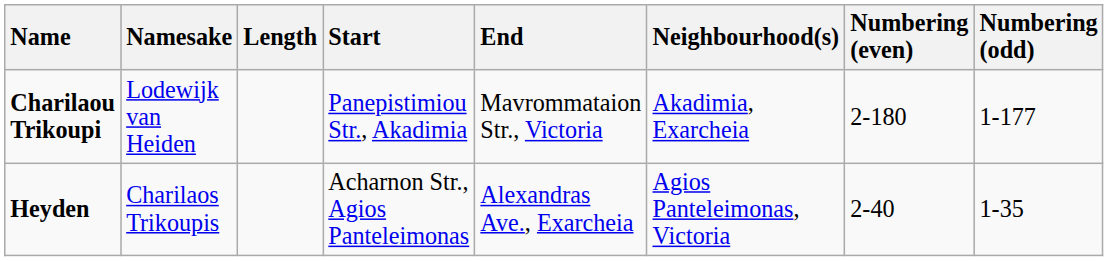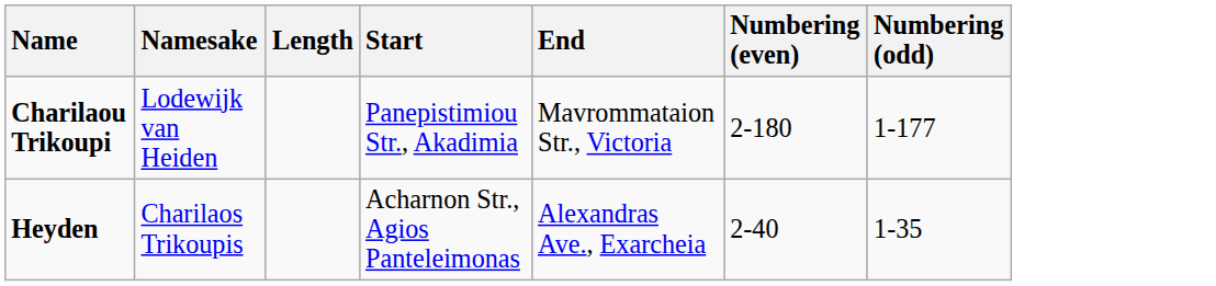- column: Neighbourhood(s) | Akadimia, Exarcheia | Agios Panteleimonas, Victoria
